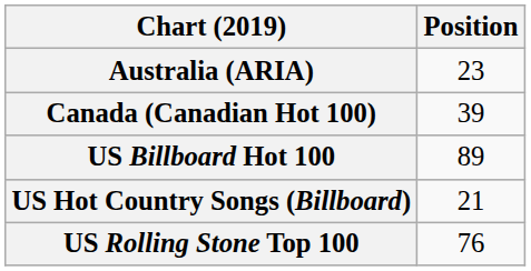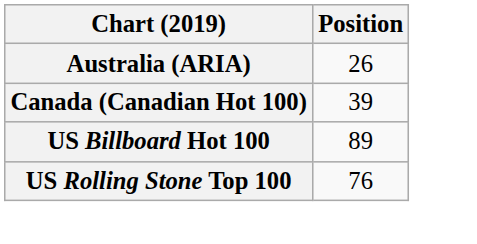Australia (ARIA) | Position: 23 -> 26
- row: US Hot Country Songs (Billboard) | 21
